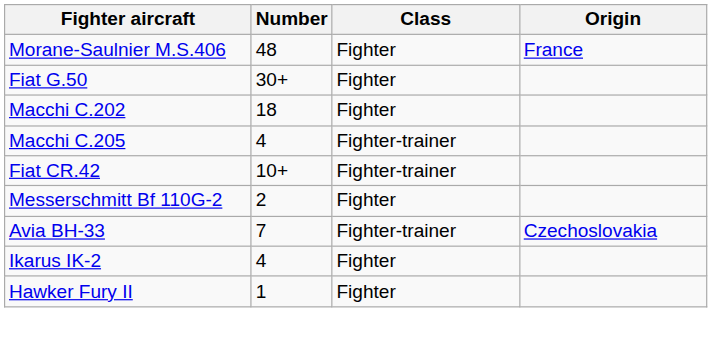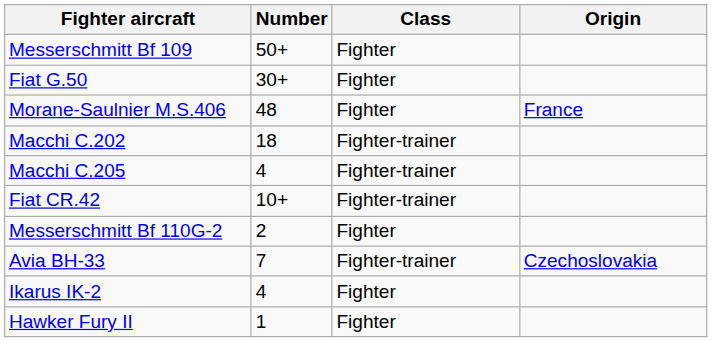+ row: Messerschmitt Bf 109 | 50+ | Fighter
rows swapped: Morane-Saulnier M.S.406 <-> Fiat G.50
Macchi C.202 | Class: Fighter -> Fighter-trainer
